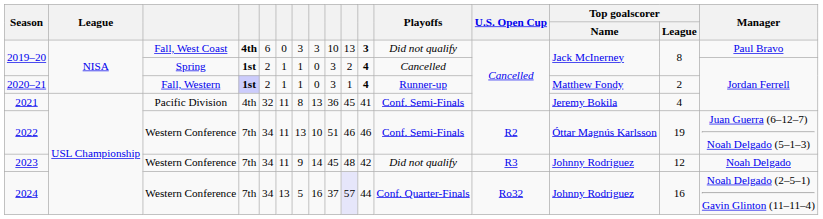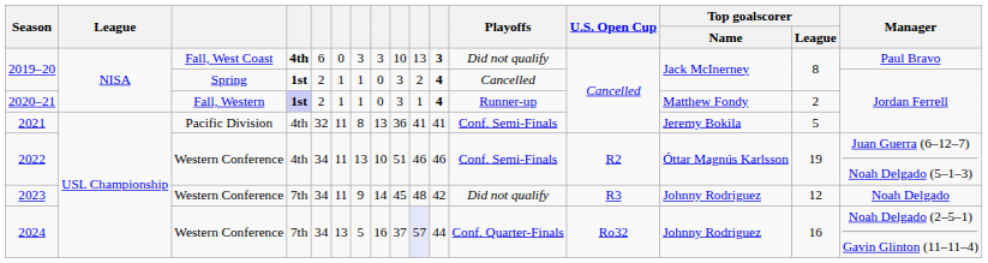2021 | column 10: 45 -> 41
2021 | Top goalscorer / League: 4 -> 5
2022 | column 4: 7th -> 4th
